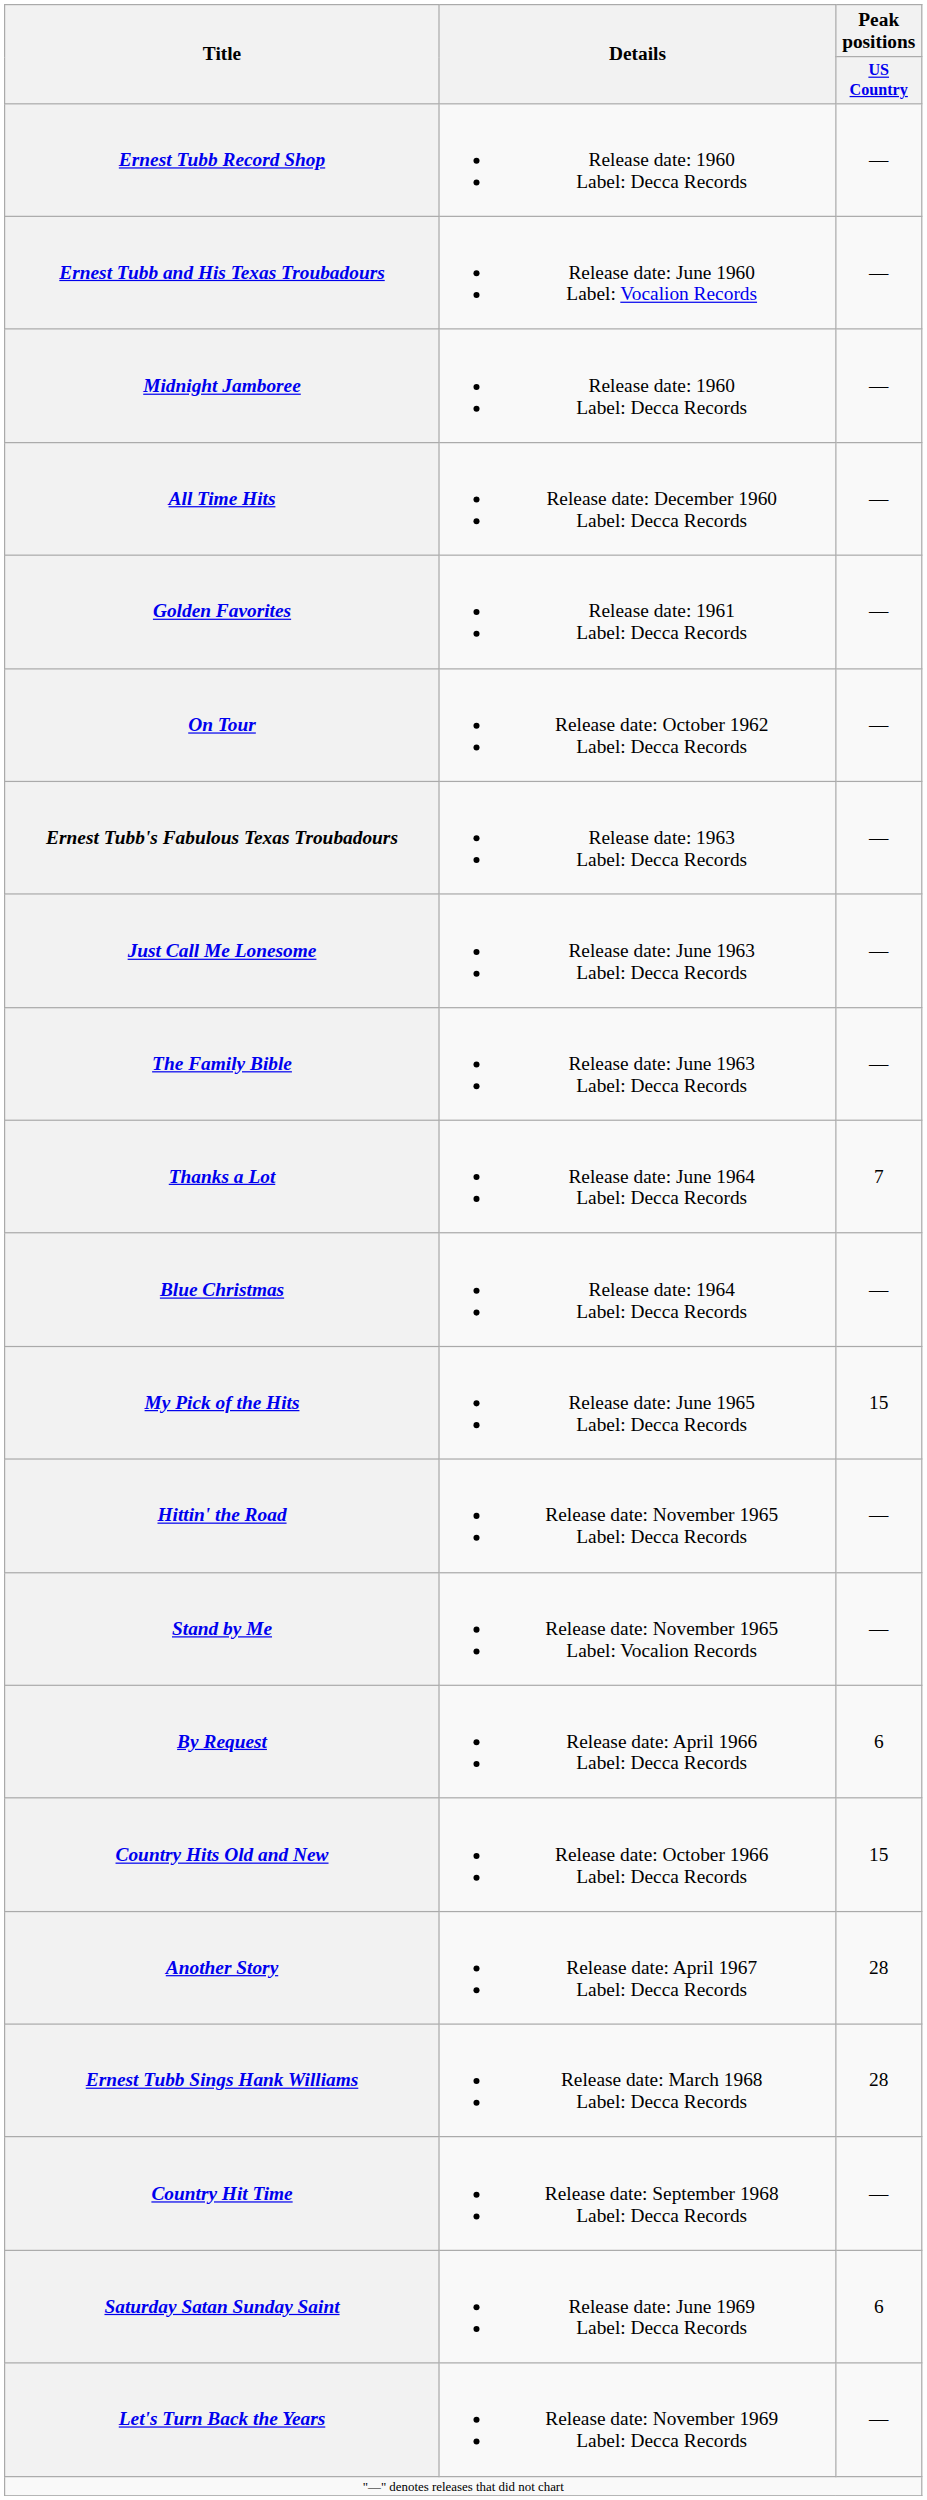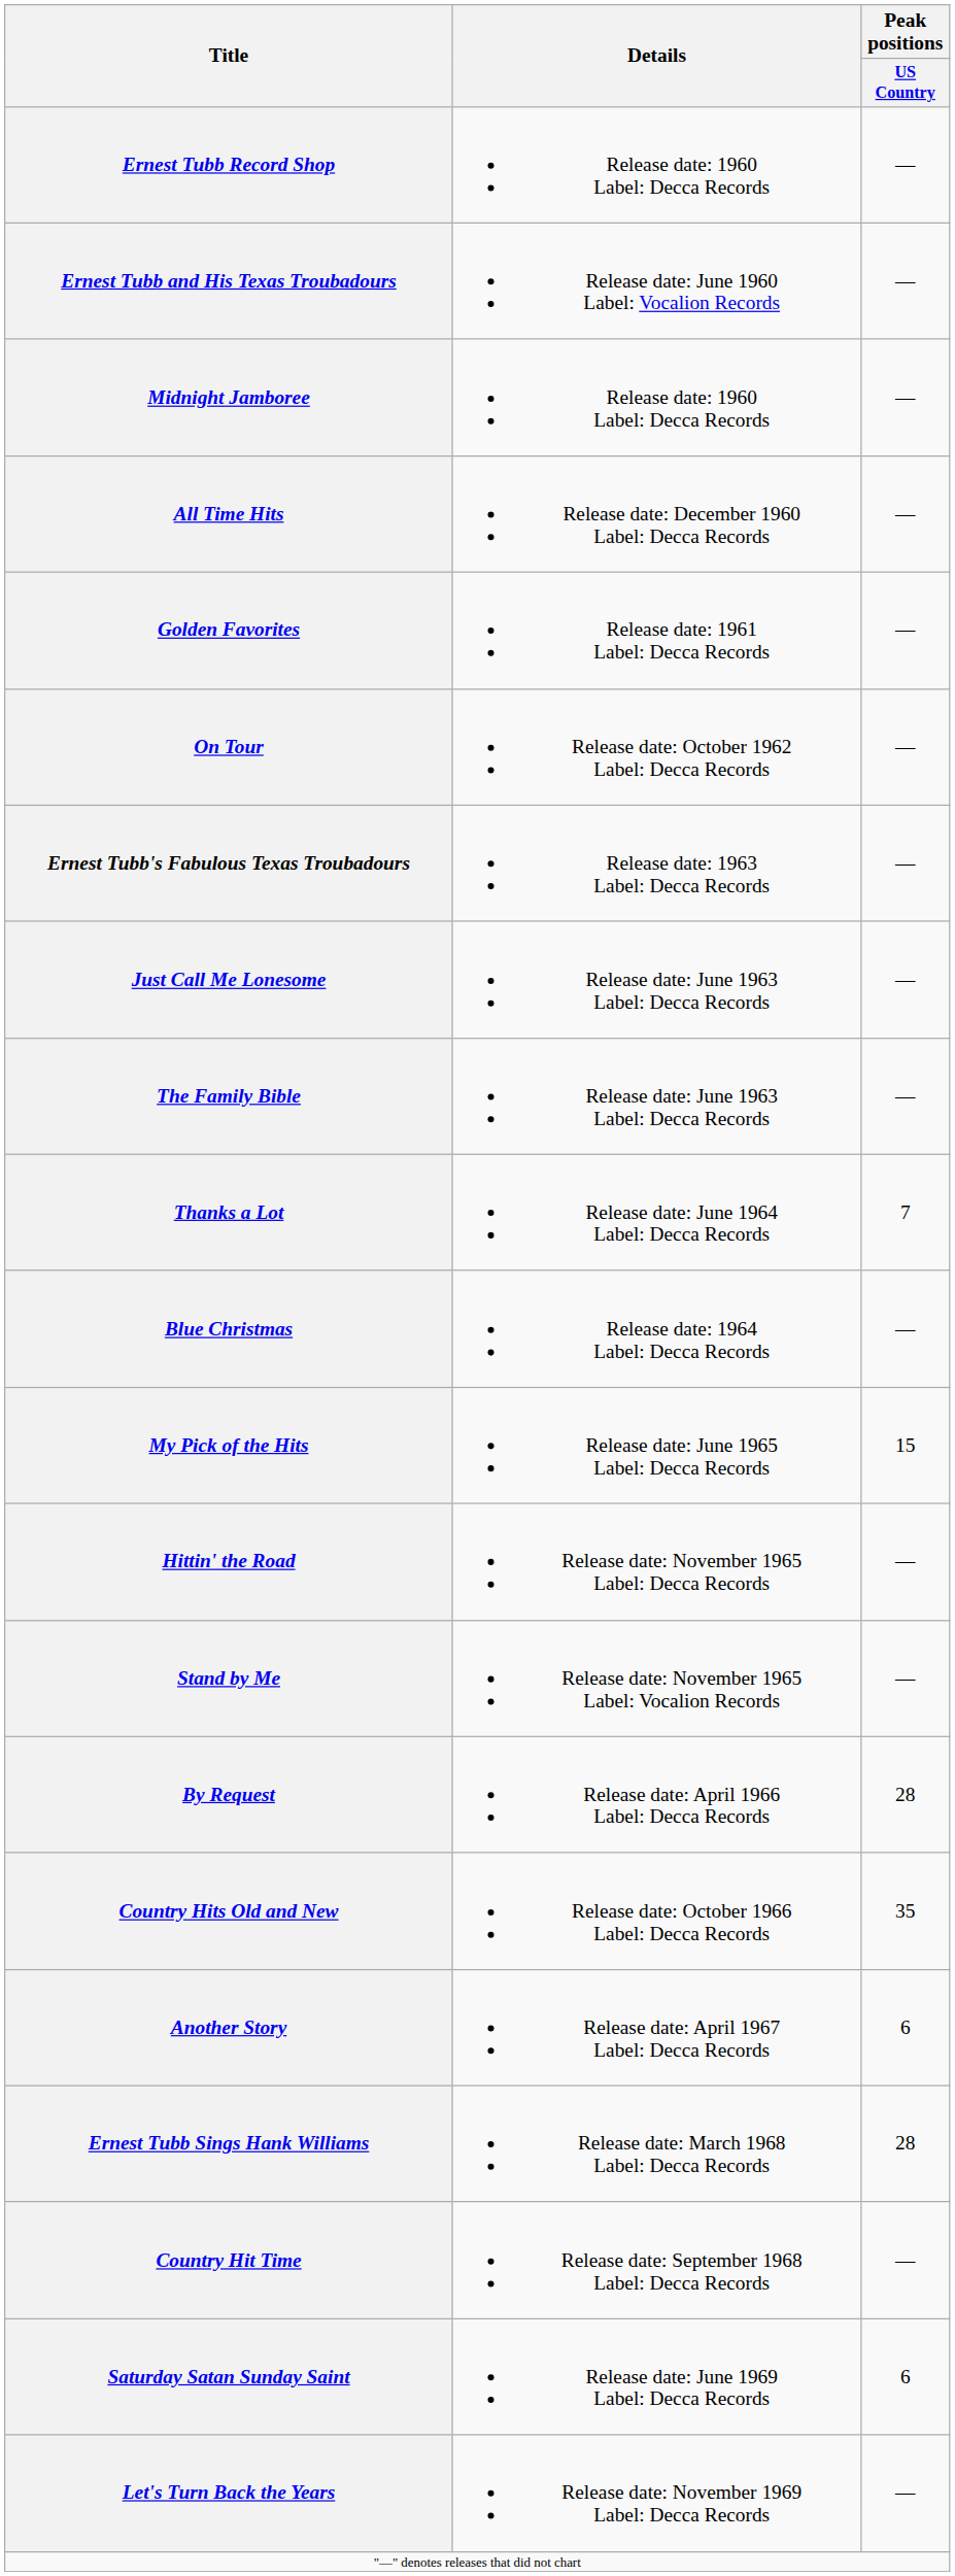By Request | Peak positions / US Country: 6 -> 28
Country Hits Old and New | Peak positions / US Country: 15 -> 35
Another Story | Peak positions / US Country: 28 -> 6
